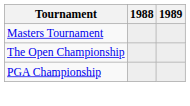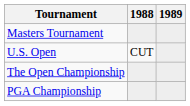+ row: U.S. Open | CUT
